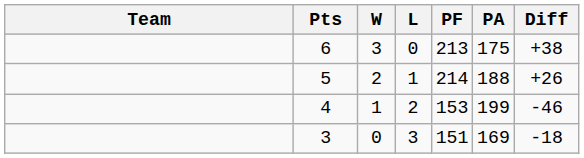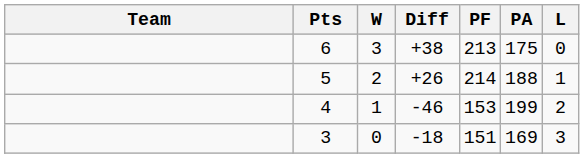columns swapped: L <-> Diff
